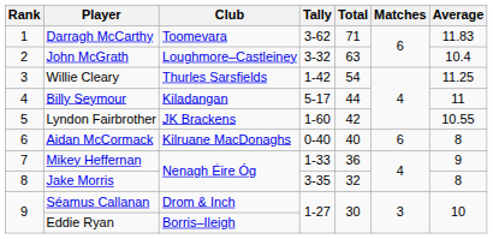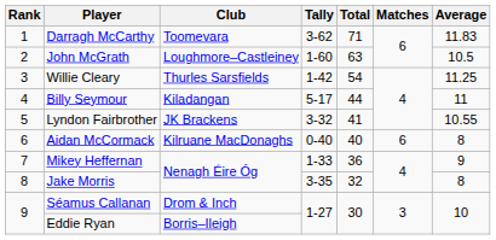John McGrath | Tally: 3-32 -> 1-60
John McGrath | Average: 10.4 -> 10.5
Lyndon Fairbrother | Tally: 1-60 -> 3-32
Lyndon Fairbrother | Total: 42 -> 41
